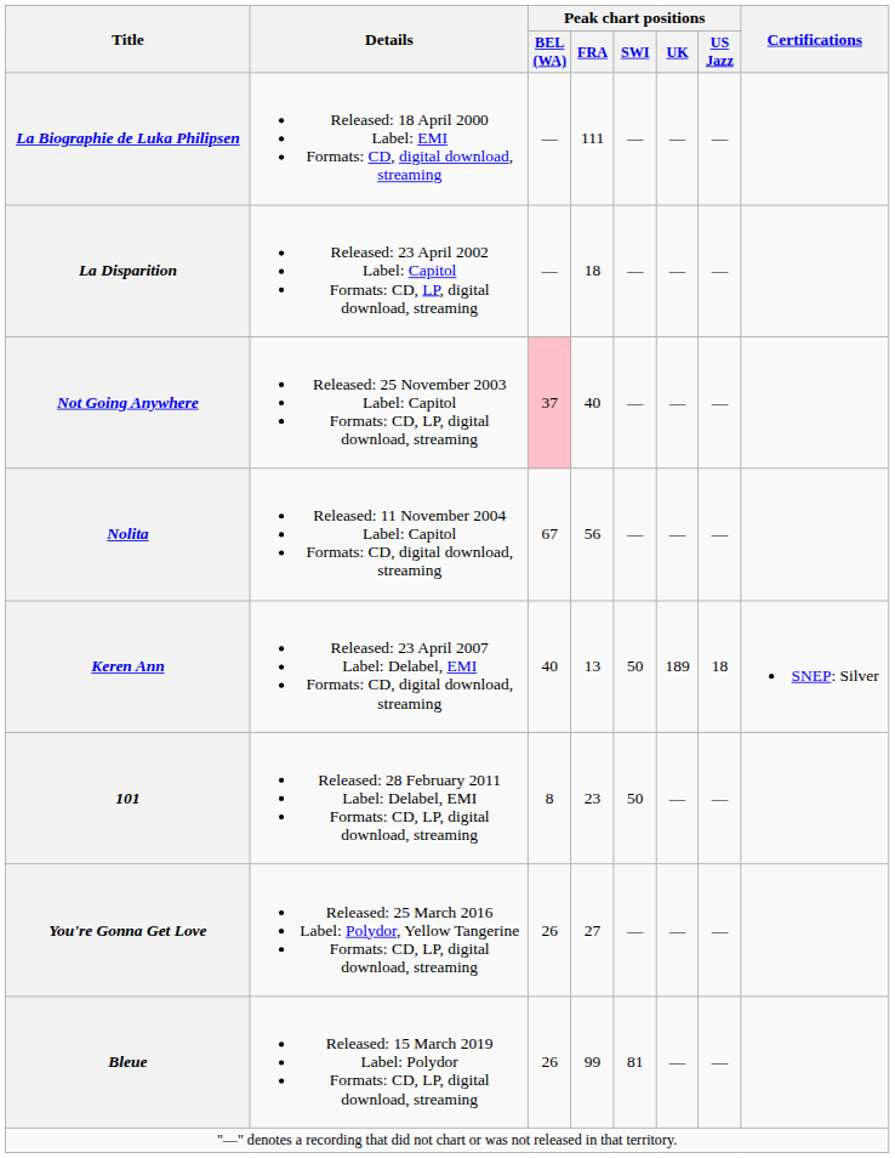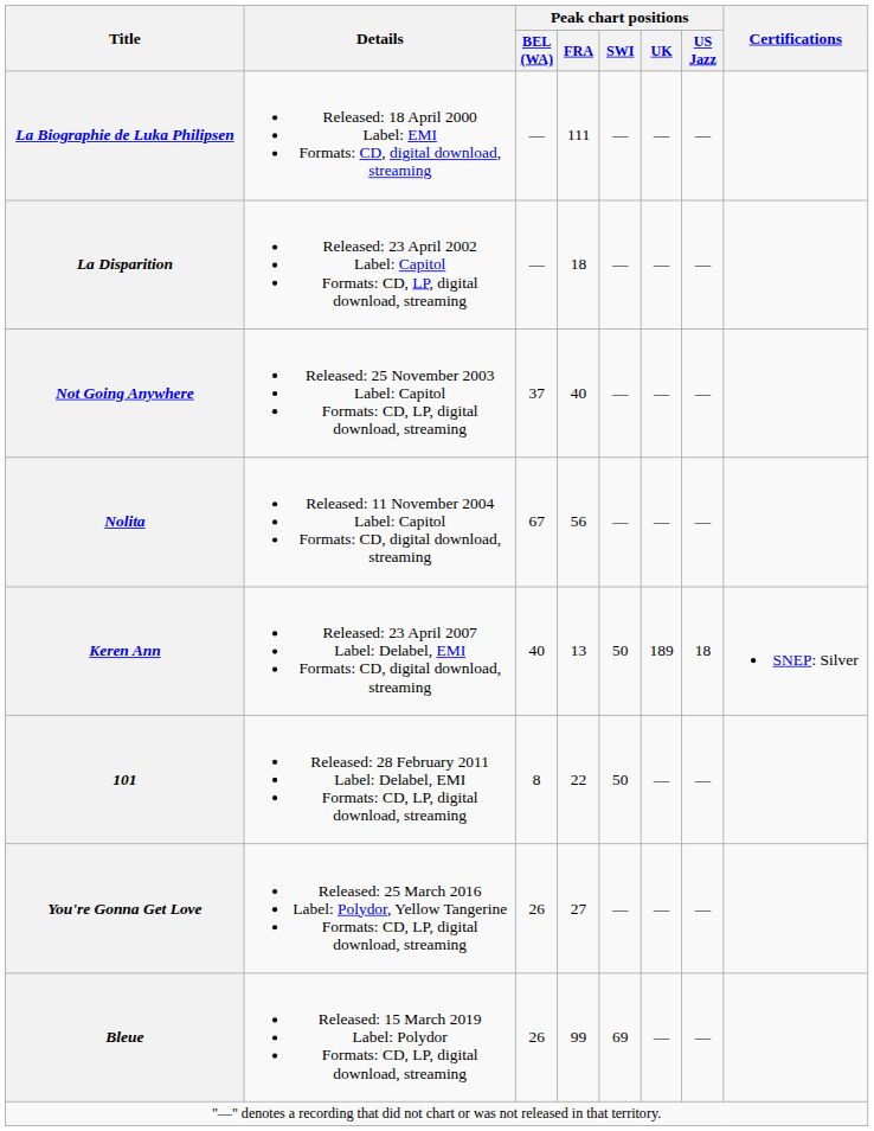Not Going Anywhere | Peak chart positions / BEL (WA): pink background -> no background
101 | Peak chart positions / FRA: 23 -> 22
Bleue | Peak chart positions / SWI: 81 -> 69
